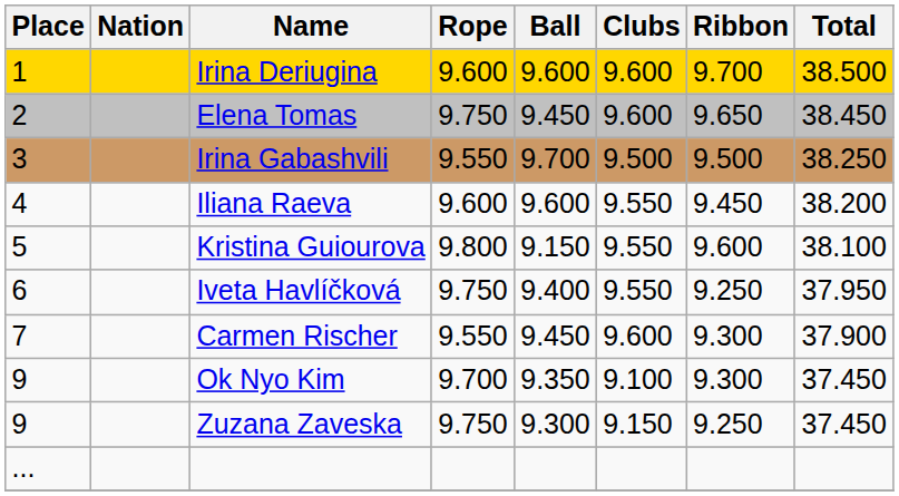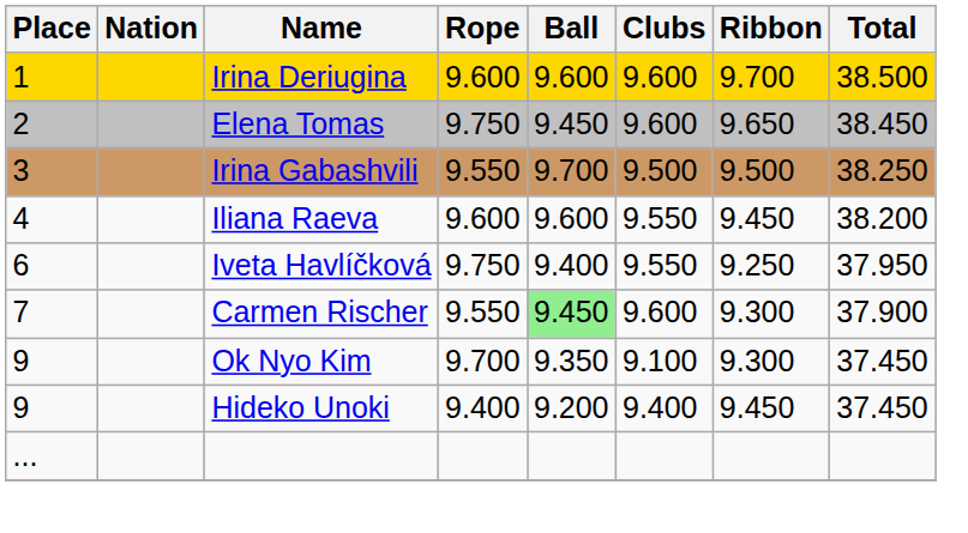- row: 5 | Kristina Guiourova | 9.800 | 9.150 | 9.550 | 9.600 | 38.100
Carmen Rischer | Ball: no background -> lightgreen background
+ row: 9 | Hideko Unoki | 9.400 | 9.200 | 9.400 | 9.450 | 37.450
- row: 9 | Zuzana Zaveska | 9.750 | 9.300 | 9.150 | 9.250 | 37.450
